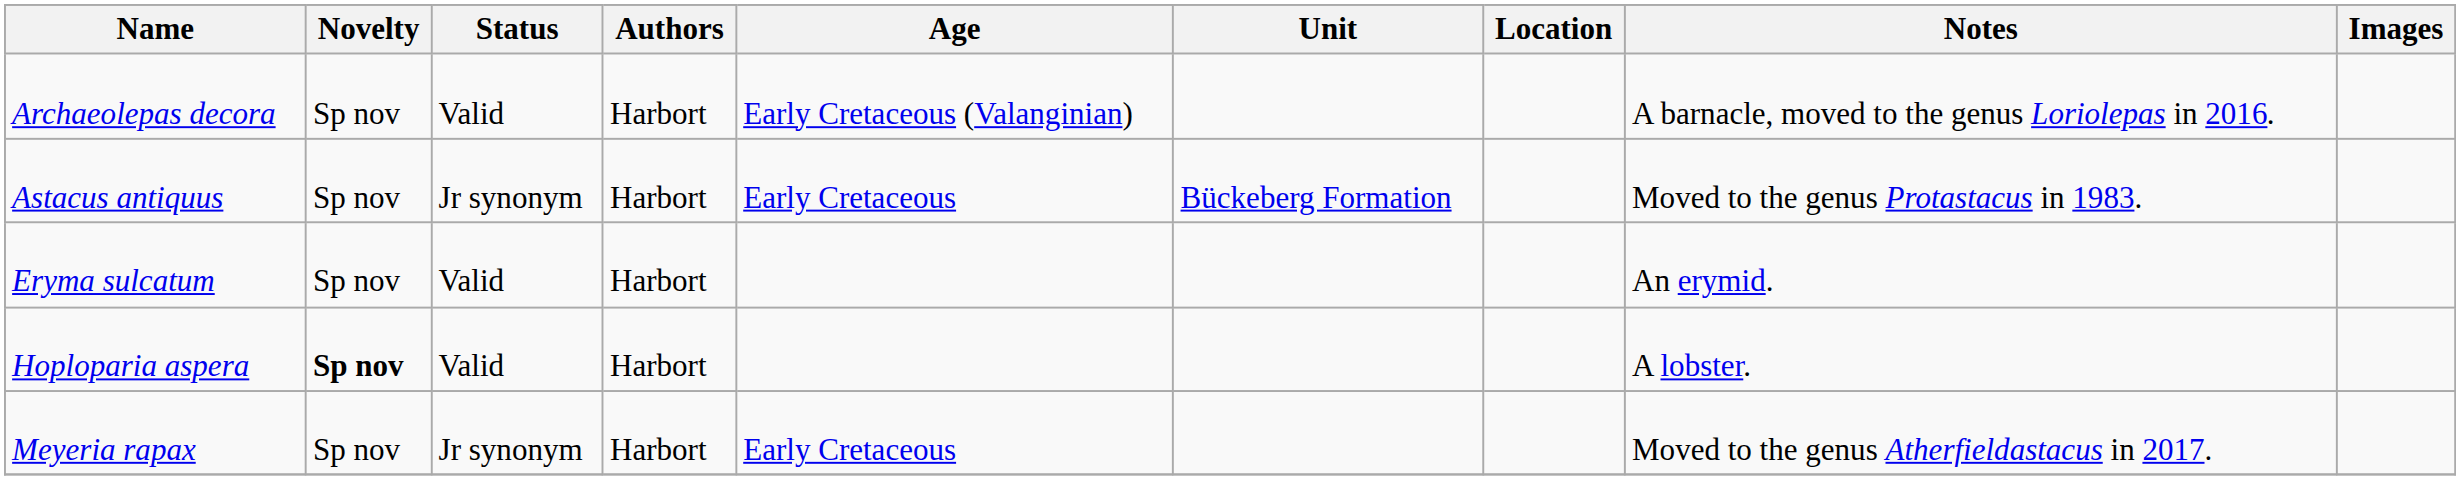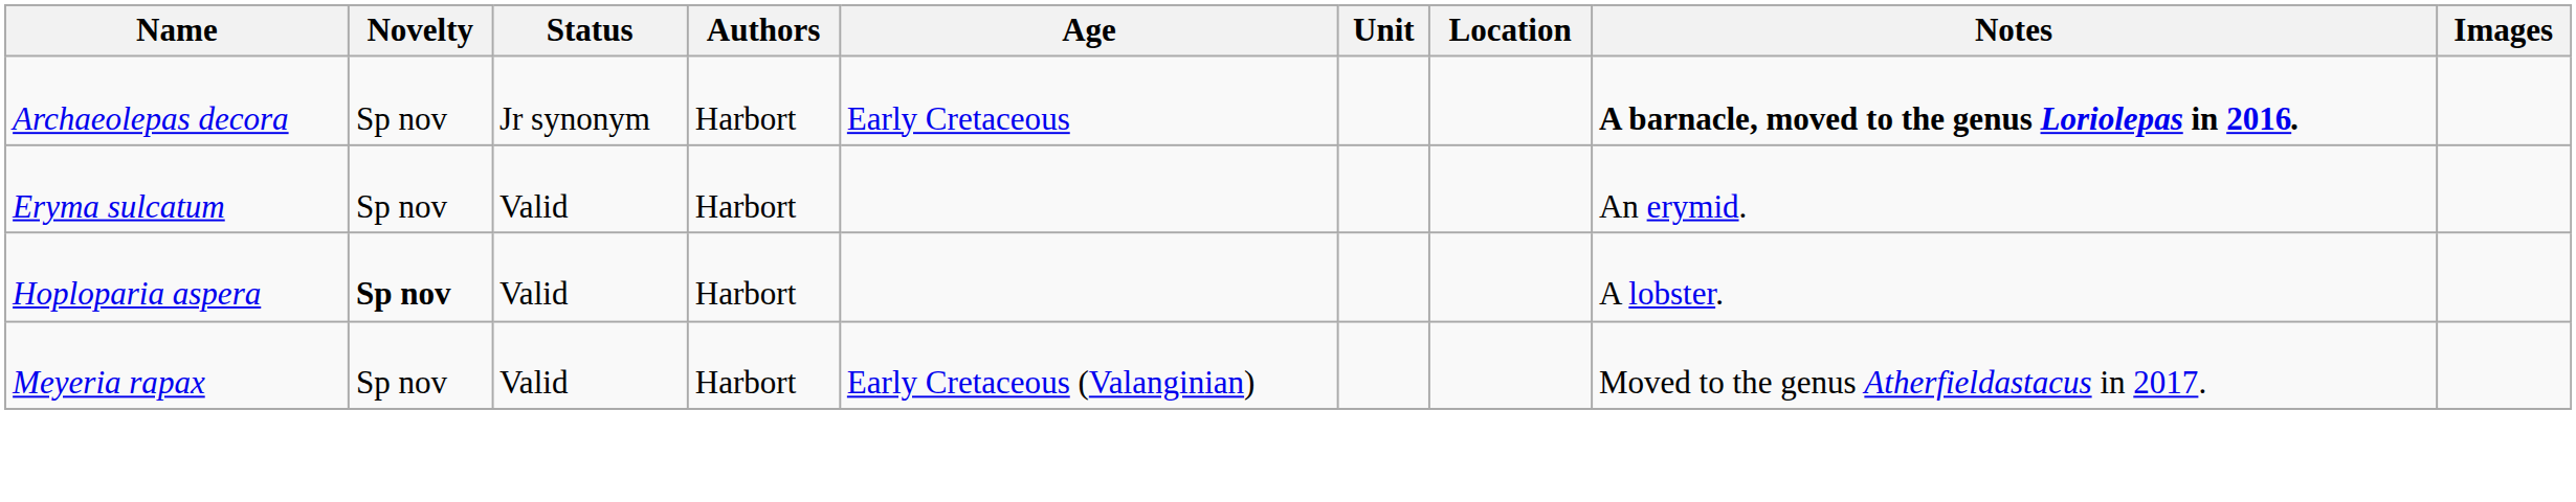Archaeolepas decora | Status: Valid -> Jr synonym
Archaeolepas decora | Age: Early Cretaceous (Valanginian) -> Early Cretaceous
Archaeolepas decora | Notes: normal -> bold
- row: Astacus antiquus | Sp nov | Jr synonym | Harbort | Early Cretaceous | Bückeberg Formation | Moved to the genus Protastacus in 1983.
Meyeria rapax | Status: Jr synonym -> Valid
Meyeria rapax | Age: Early Cretaceous -> Early Cretaceous (Valanginian)
